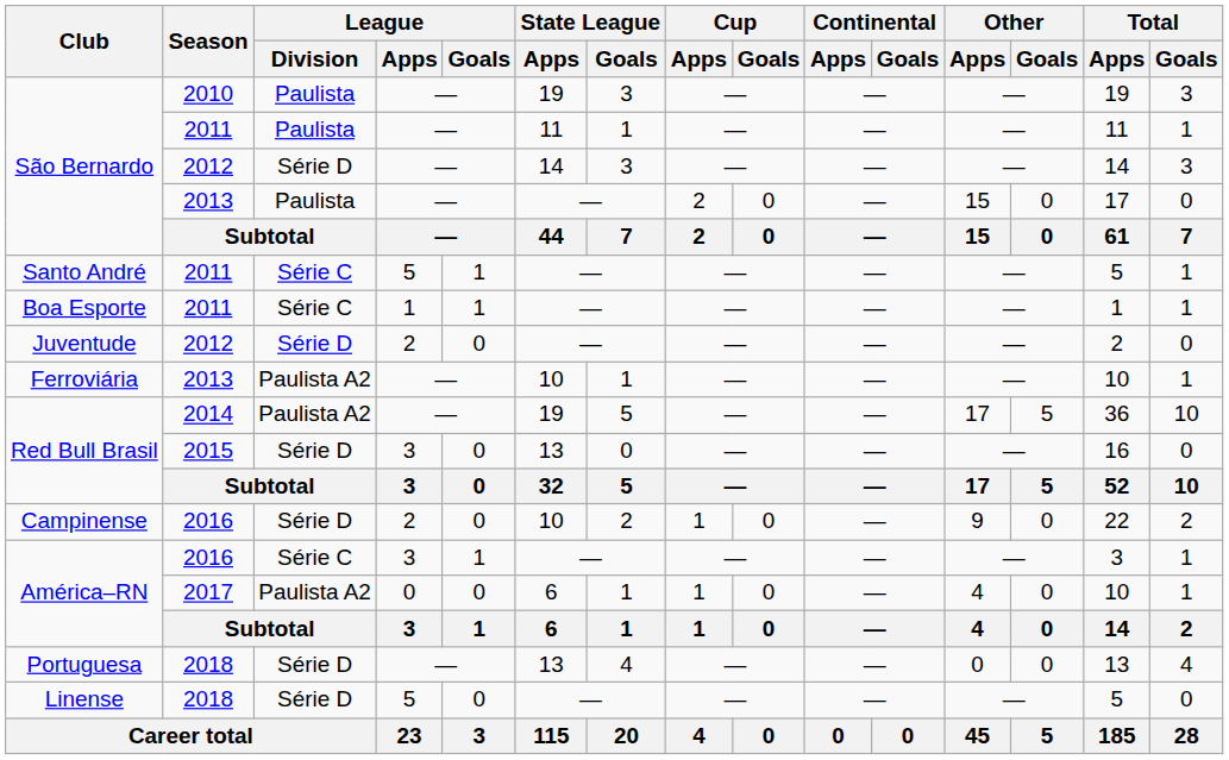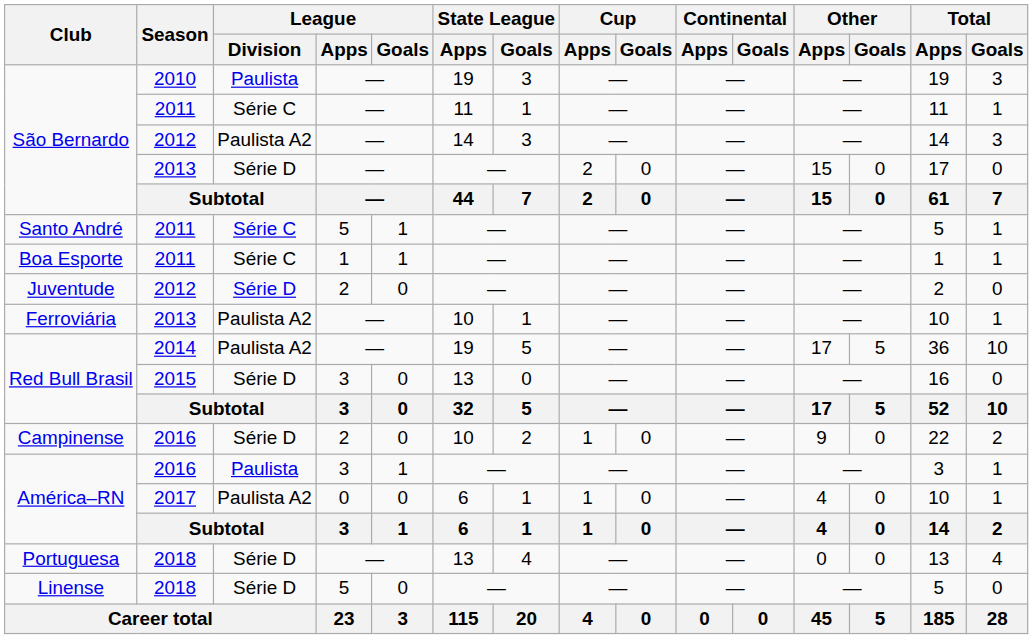São Bernardo / 2011 | League / Division: Paulista -> Série C
São Bernardo / 2012 | League / Division: Série D -> Paulista A2
São Bernardo / 2013 | League / Division: Paulista -> Série D
América–RN / 2016 | League / Division: Série C -> Paulista
